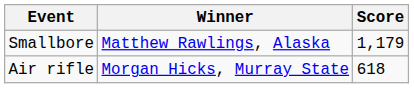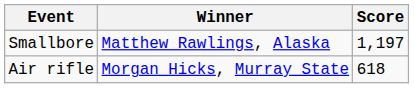Smallbore | Score: 1,179 -> 1,197
